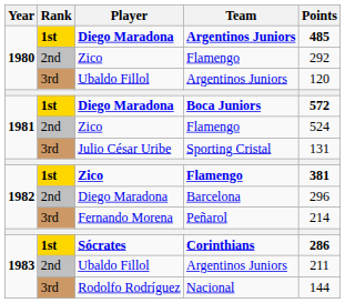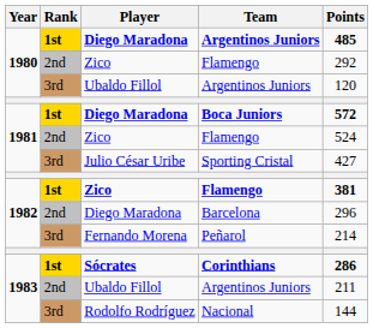Sporting Cristal | Points: 131 -> 427
